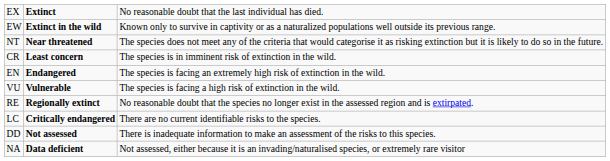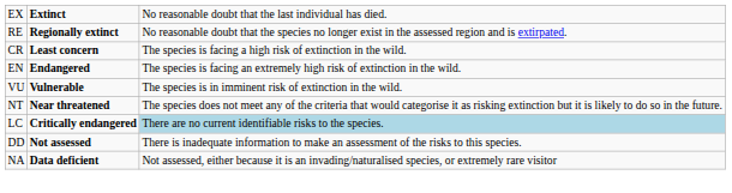- row: EW | Extinct in the wild | Known only to survive in captivity or as a naturalized populations well outside its previous range.
rows swapped: RE <-> NT
CR | column 3: The species is in imminent risk of extinction in the wild. -> The species is facing a high risk of extinction in the wild.
VU | column 3: The species is facing a high risk of extinction in the wild. -> The species is in imminent risk of extinction in the wild.
LC | column 3: no background -> lightblue background
